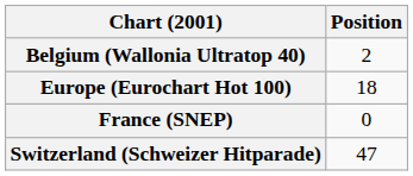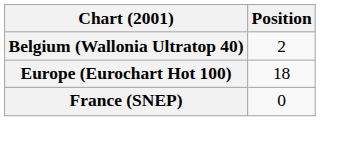- row: Switzerland (Schweizer Hitparade) | 47
